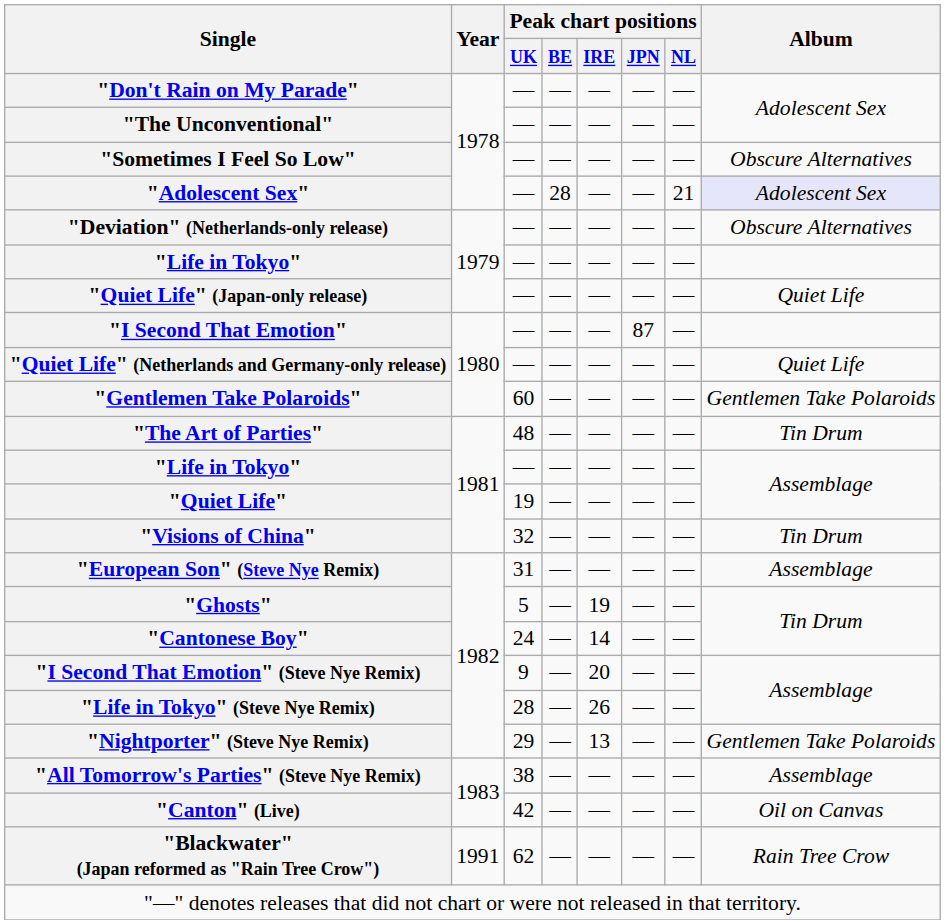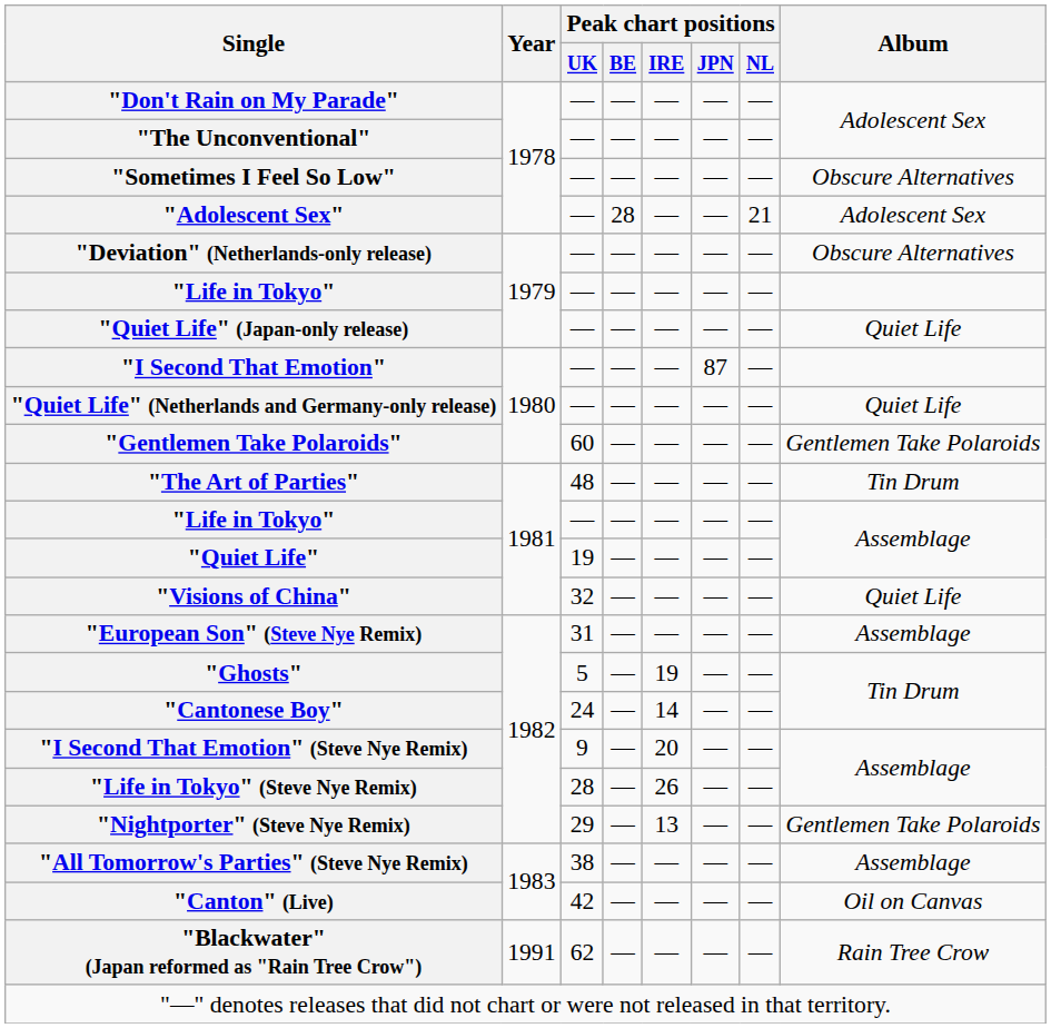"Adolescent Sex" | Album: lavender background -> no background
"Visions of China" | Album: Tin Drum -> Quiet Life
